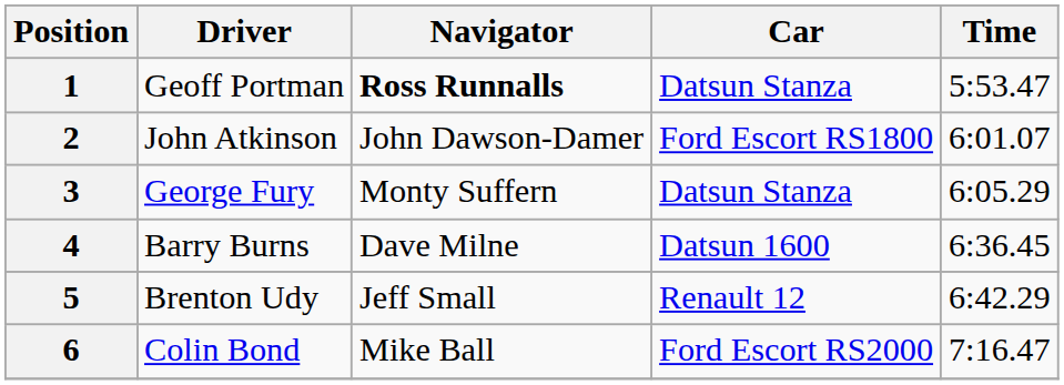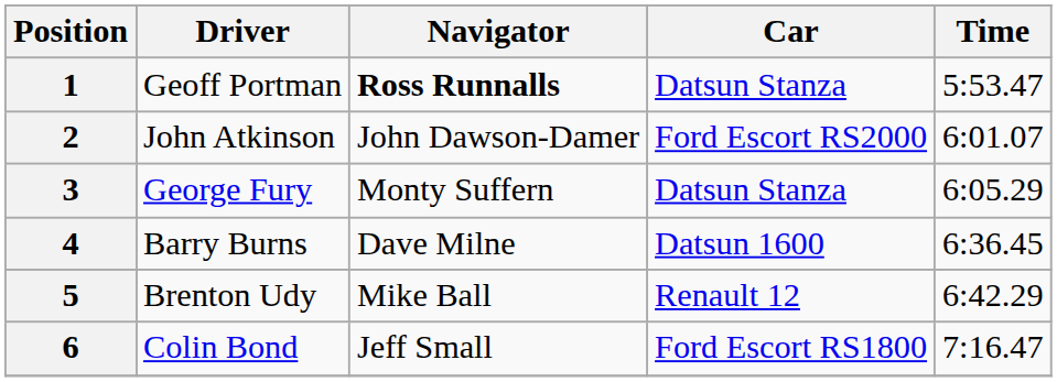2 | Car: Ford Escort RS1800 -> Ford Escort RS2000
5 | Navigator: Jeff Small -> Mike Ball
6 | Navigator: Mike Ball -> Jeff Small
6 | Car: Ford Escort RS2000 -> Ford Escort RS1800
